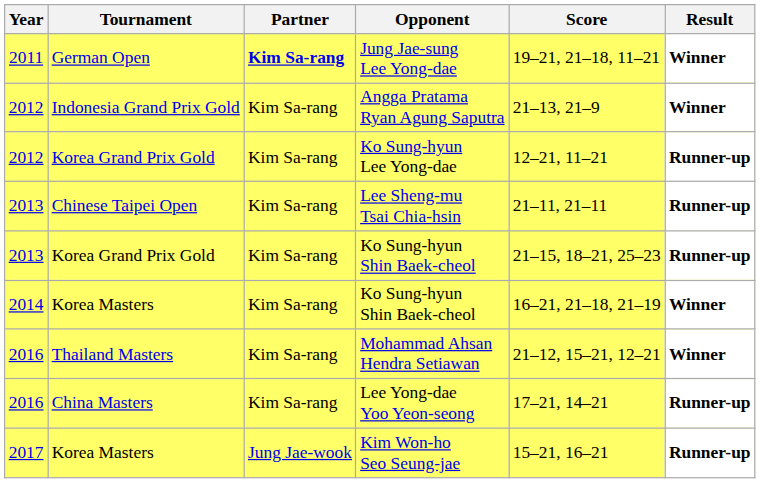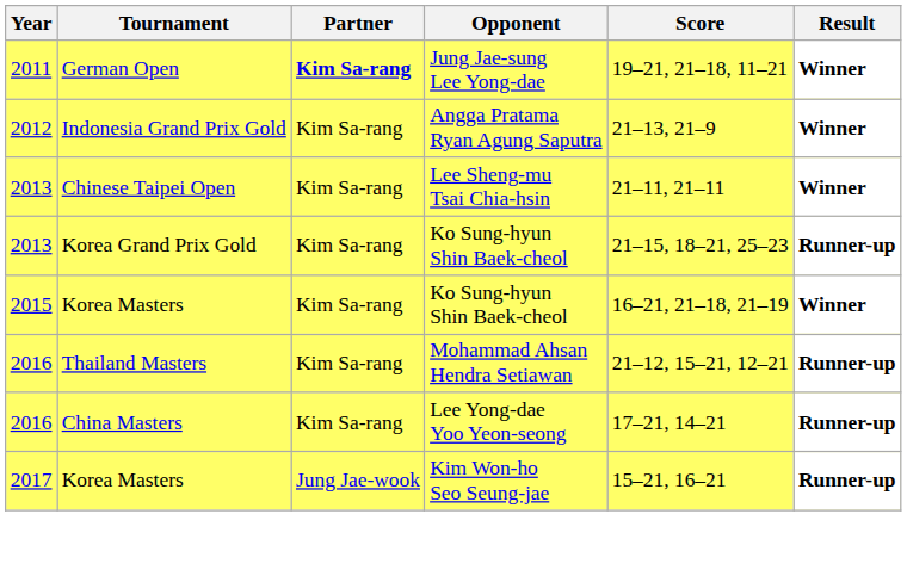- row: 2012 | Korea Grand Prix Gold | Kim Sa-rang | Ko Sung-hyun Lee Yong-dae | 12–21, 11–21 | Runner-up
Lee Sheng-mu Tsai Chia-hsin | Result: Runner-up -> Winner
Korea Masters / Ko Sung-hyun Shin Baek-cheol | Year: 2014 -> 2015
Mohammad Ahsan Hendra Setiawan | Result: Winner -> Runner-up
